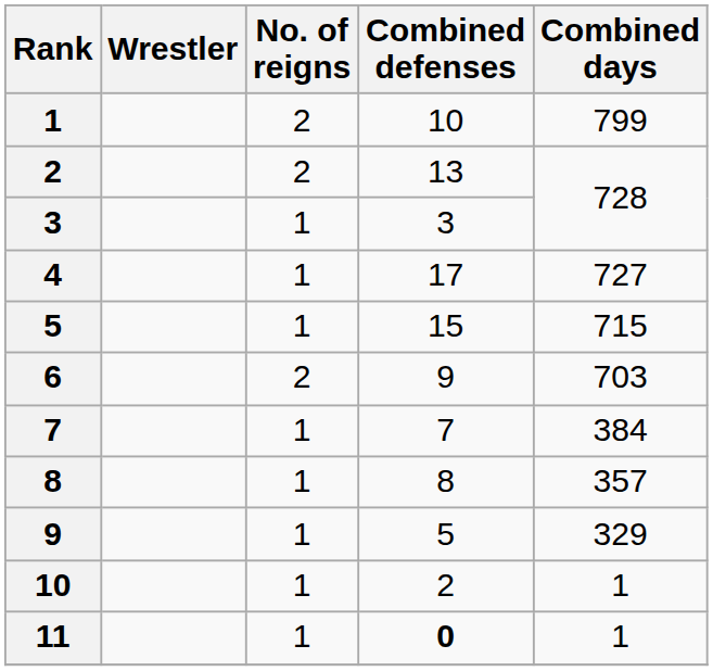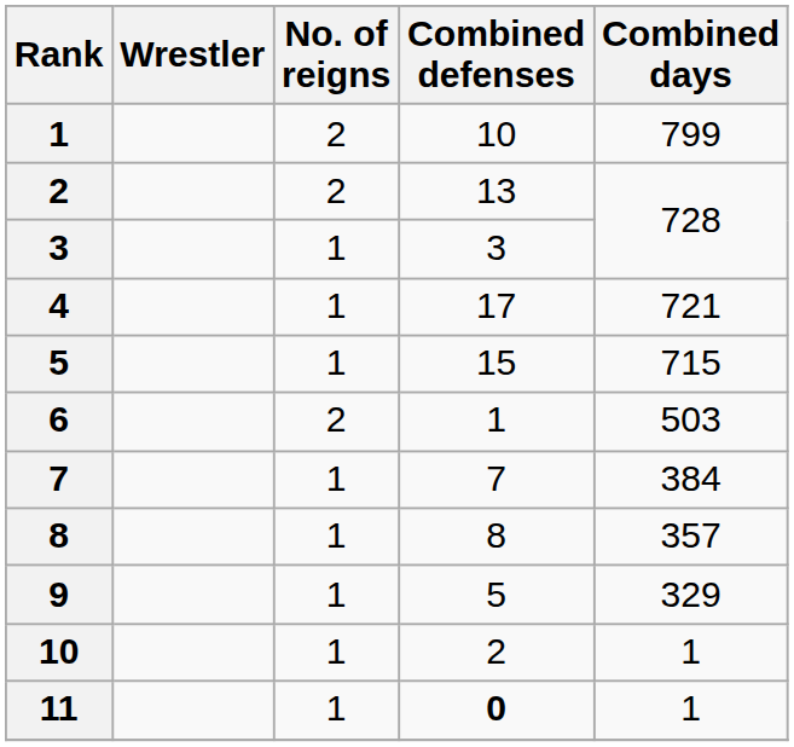4 | Combined days: 727 -> 721
6 | Combined defenses: 9 -> 1
6 | Combined days: 703 -> 503
